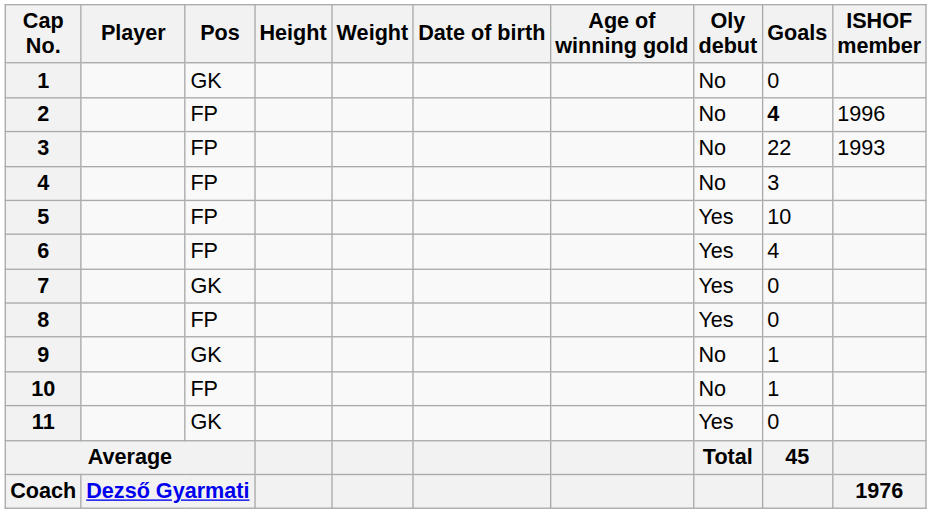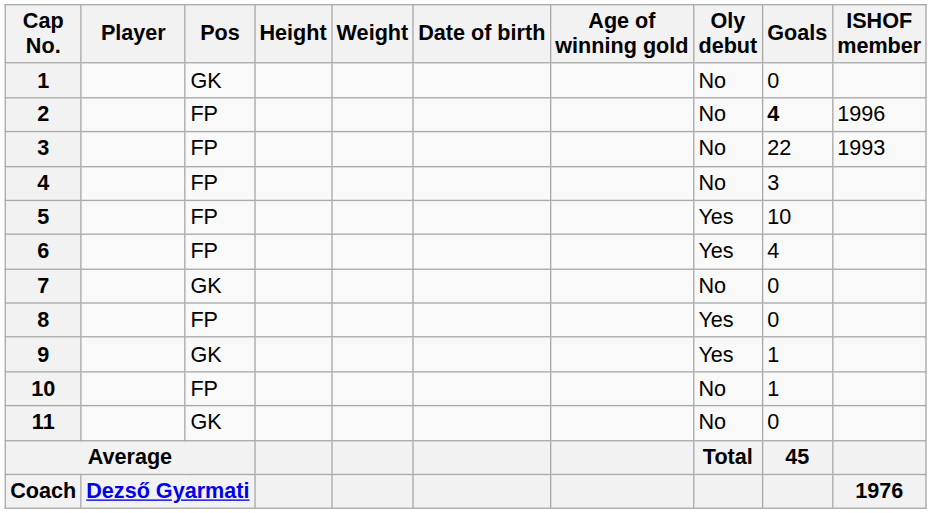7 | Oly debut: Yes -> No
9 | Oly debut: No -> Yes
11 | Oly debut: Yes -> No
